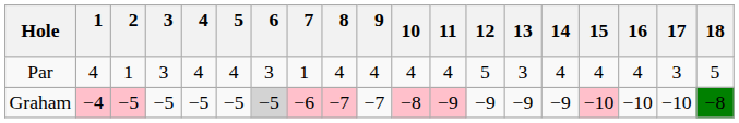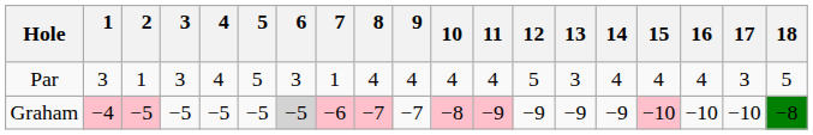Par | 1: 4 -> 3
Par | 5: 4 -> 5
